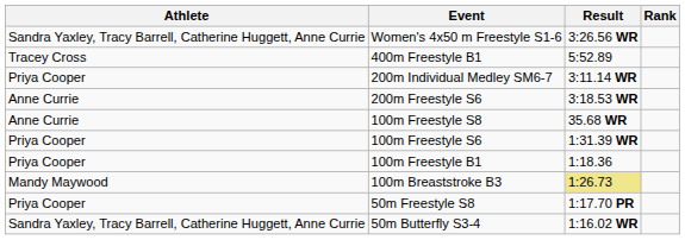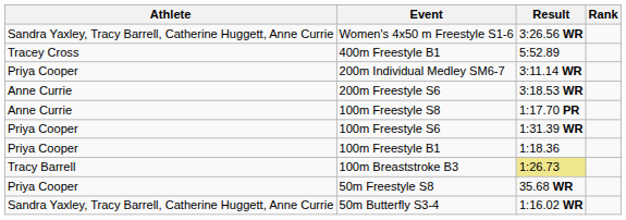100m Freestyle S8 | Result: 35.68 WR -> 1:17.70 PR
100m Breaststroke B3 | Athlete: Mandy Maywood -> Tracy Barrell
50m Freestyle S8 | Result: 1:17.70 PR -> 35.68 WR
